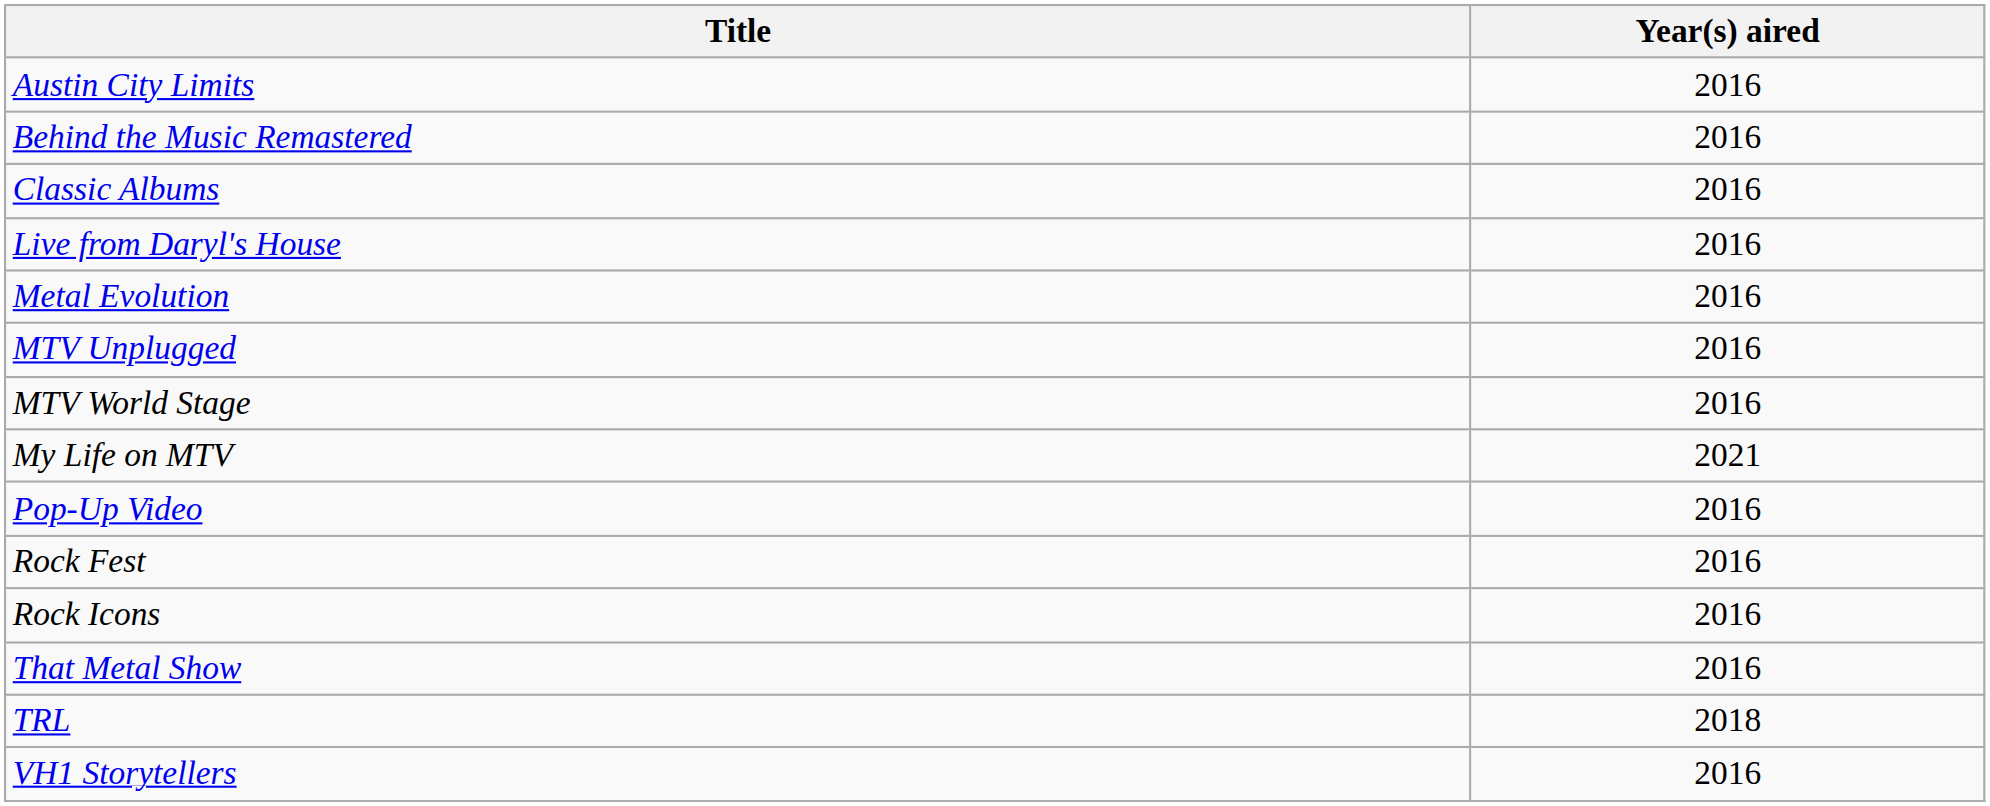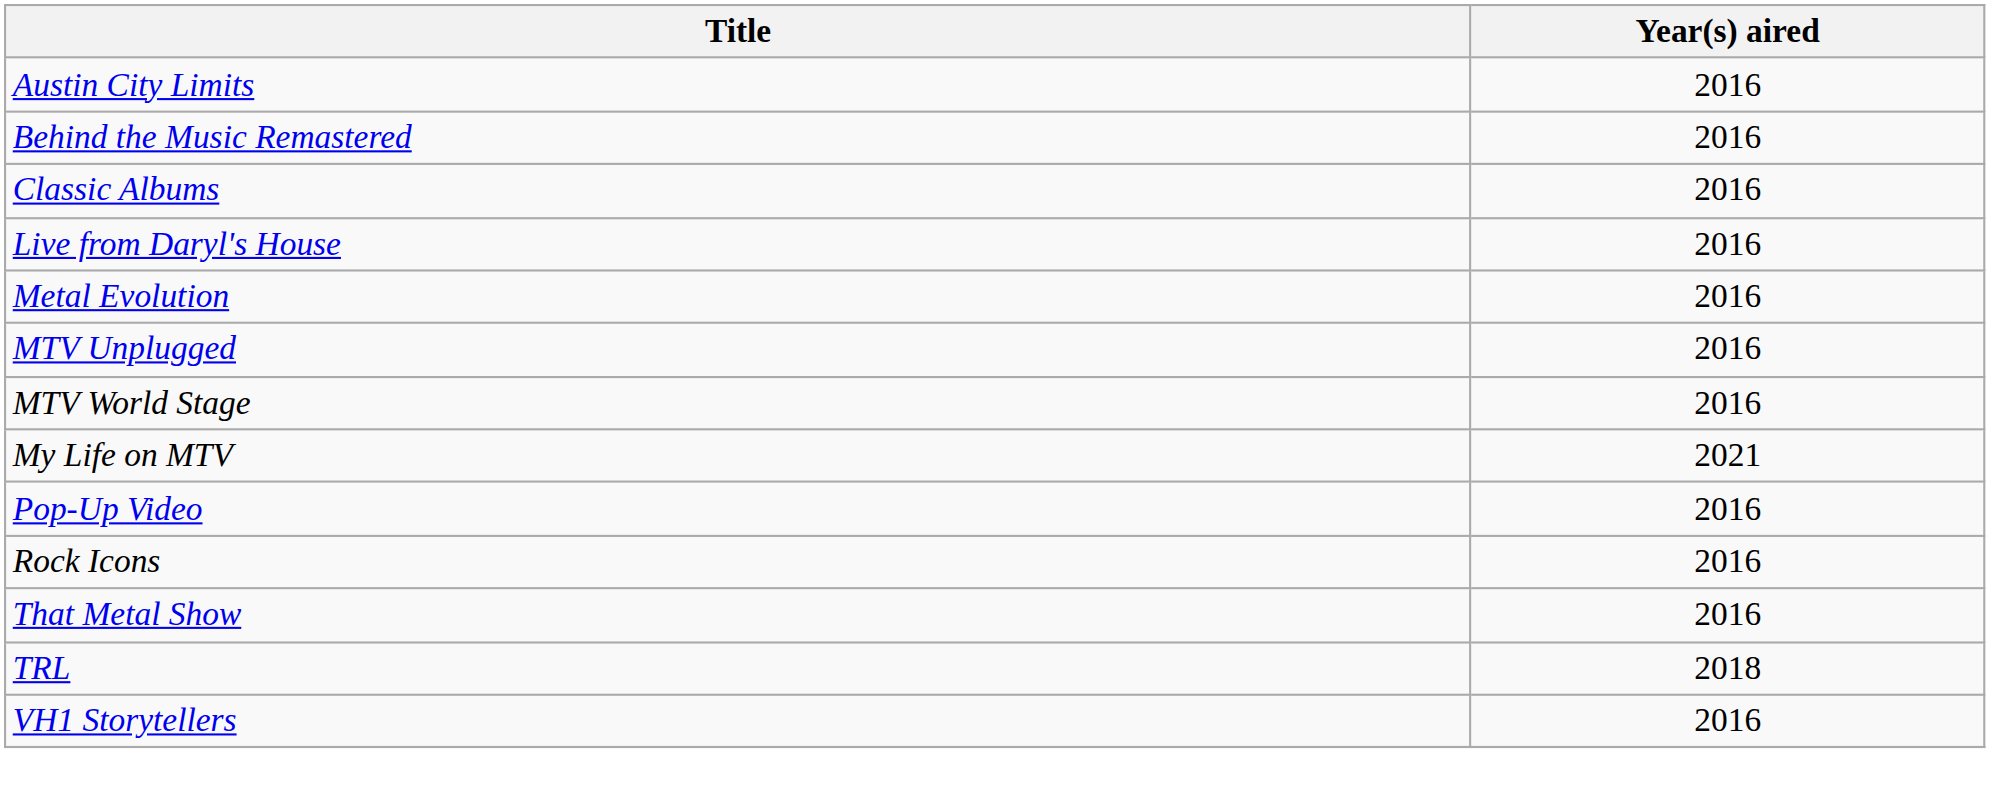- row: Rock Fest | 2016
